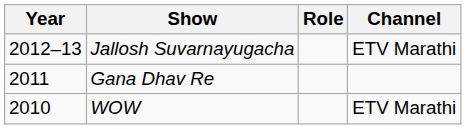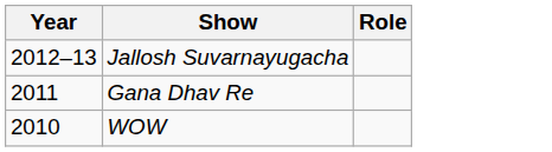- column: Channel | ETV Marathi | ETV Marathi
